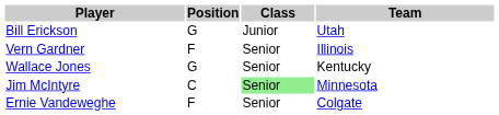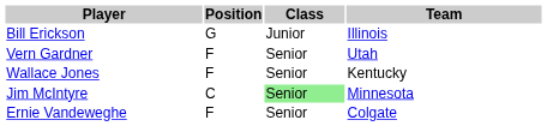Bill Erickson | Team: Utah -> Illinois
Vern Gardner | Team: Illinois -> Utah
Wallace Jones | Position: G -> F
